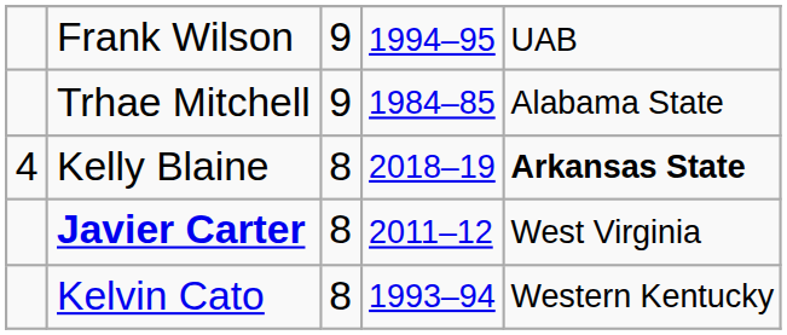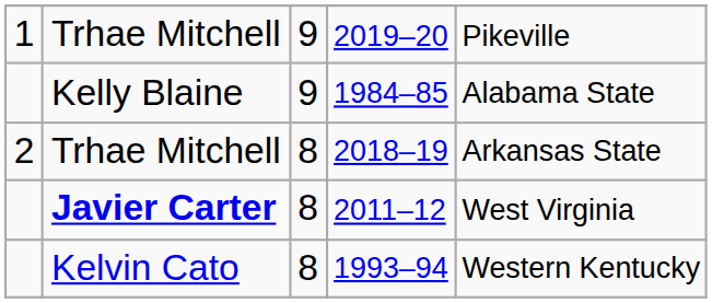+ row: 1 | Trhae Mitchell | 9 | 2019–20 | Pikeville
- row: Frank Wilson | 9 | 1994–95 | UAB
1984–85 | column 2: Trhae Mitchell -> Kelly Blaine
2018–19 | column 1: 4 -> 2
2018–19 | column 2: Kelly Blaine -> Trhae Mitchell
2018–19 | column 5: bold -> normal
